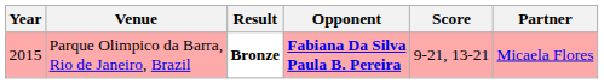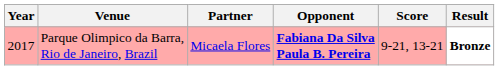columns swapped: Partner <-> Result
Parque Olimpico da Barra, Rio de Janeiro, Brazil | Year: 2015 -> 2017
